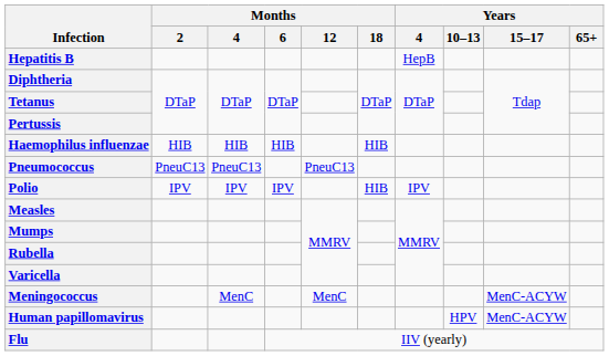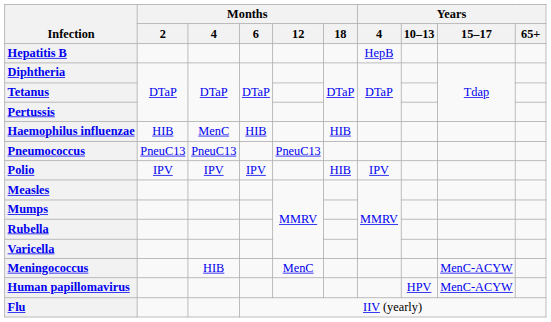Haemophilus influenzae | Months / 4: HIB -> MenC
Meningococcus | Months / 4: MenC -> HIB
